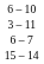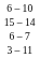rows swapped: 3 – 11 <-> 15 – 14
